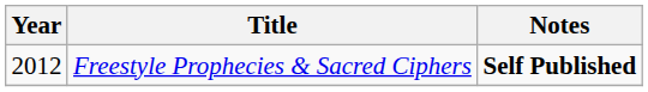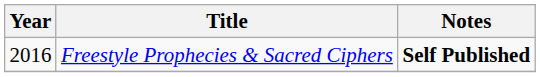Freestyle Prophecies & Sacred Ciphers | Year: 2012 -> 2016
